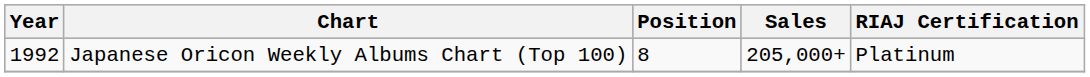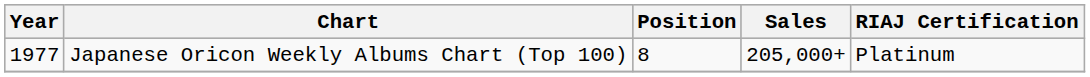Japanese Oricon Weekly Albums Chart (Top 100) | Year: 1992 -> 1977
